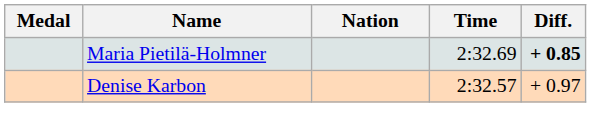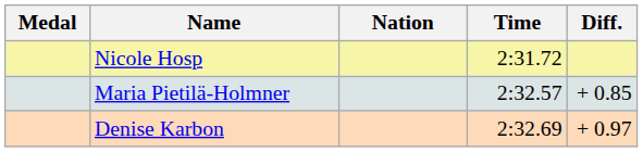+ row: Nicole Hosp | 2:31.72
Maria Pietilä-Holmner | Time: 2:32.69 -> 2:32.57
Maria Pietilä-Holmner | Diff.: bold -> normal
Denise Karbon | Time: 2:32.57 -> 2:32.69
